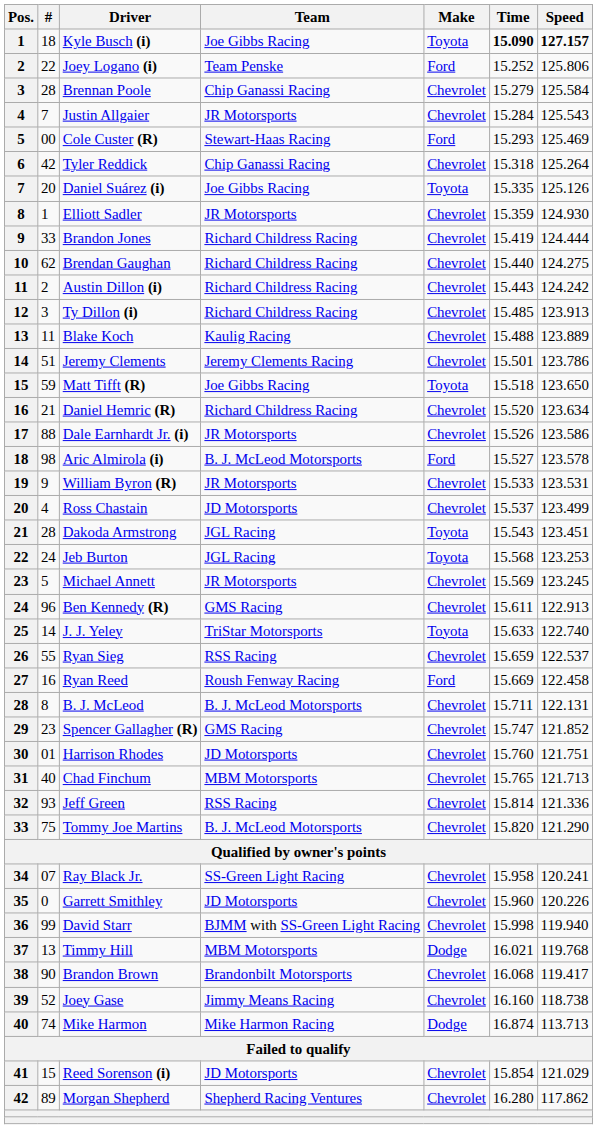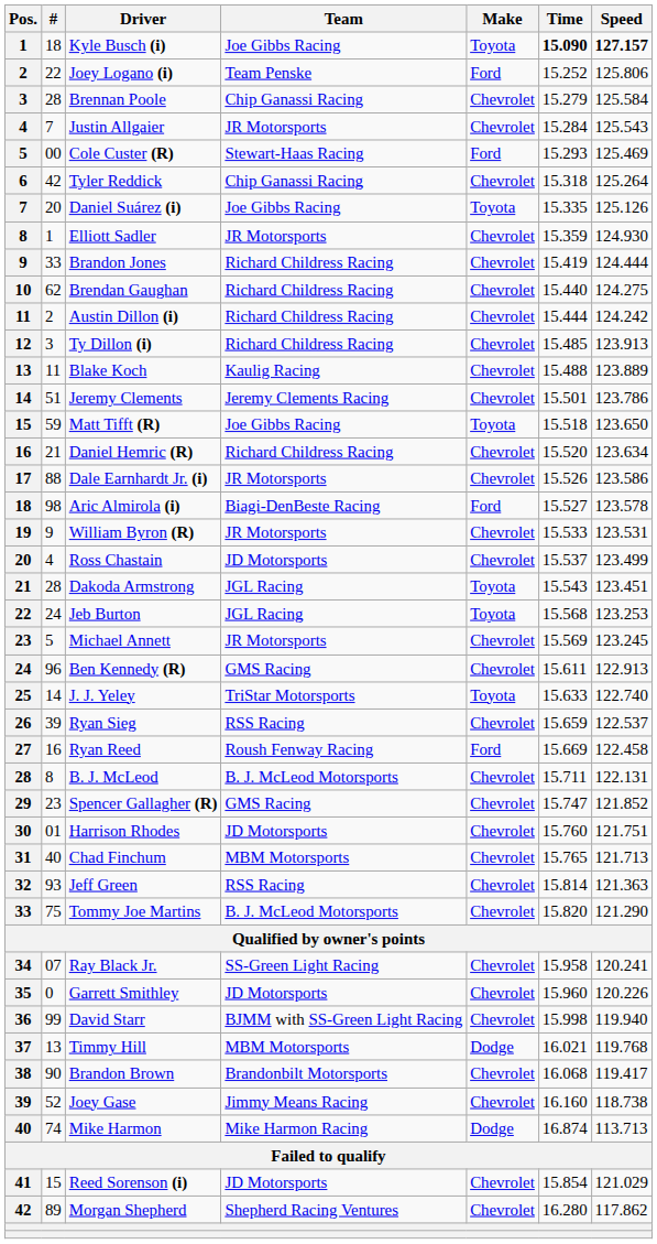Austin Dillon (i) | Time: 15.443 -> 15.444
Aric Almirola (i) | Team: B. J. McLeod Motorsports -> Biagi-DenBeste Racing
Ryan Sieg | #: 55 -> 39
Jeff Green | Speed: 121.336 -> 121.363
